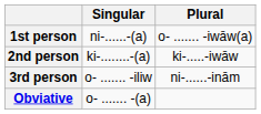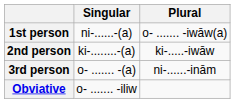3rd person | Singular: o- ....... -iliw -> o- ....... -(a)
Obviative | Singular: o- ....... -(a) -> o- ....... -iliw
